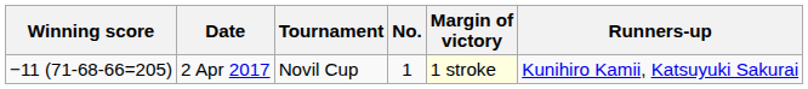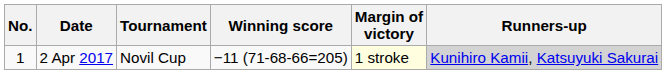columns swapped: No. <-> Winning score
2 Apr 2017 | Runners-up: no background -> lightgrey background
